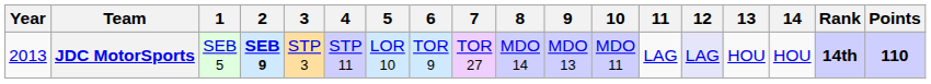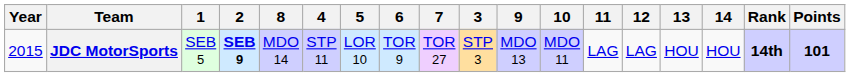columns swapped: 3 <-> 8
JDC MotorSports | Year: 2013 -> 2015
JDC MotorSports | 12: lavender background -> no background
JDC MotorSports | Points: 110 -> 101
